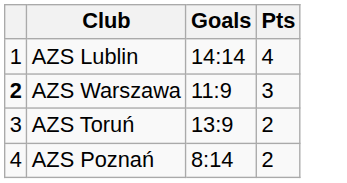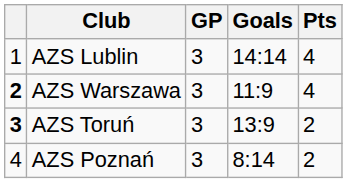+ column: GP | 3 | 3 | 3 | 3
AZS Warszawa | Pts: 3 -> 4
AZS Toruń | column 1: normal -> bold
